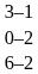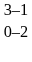- row: 6–2
